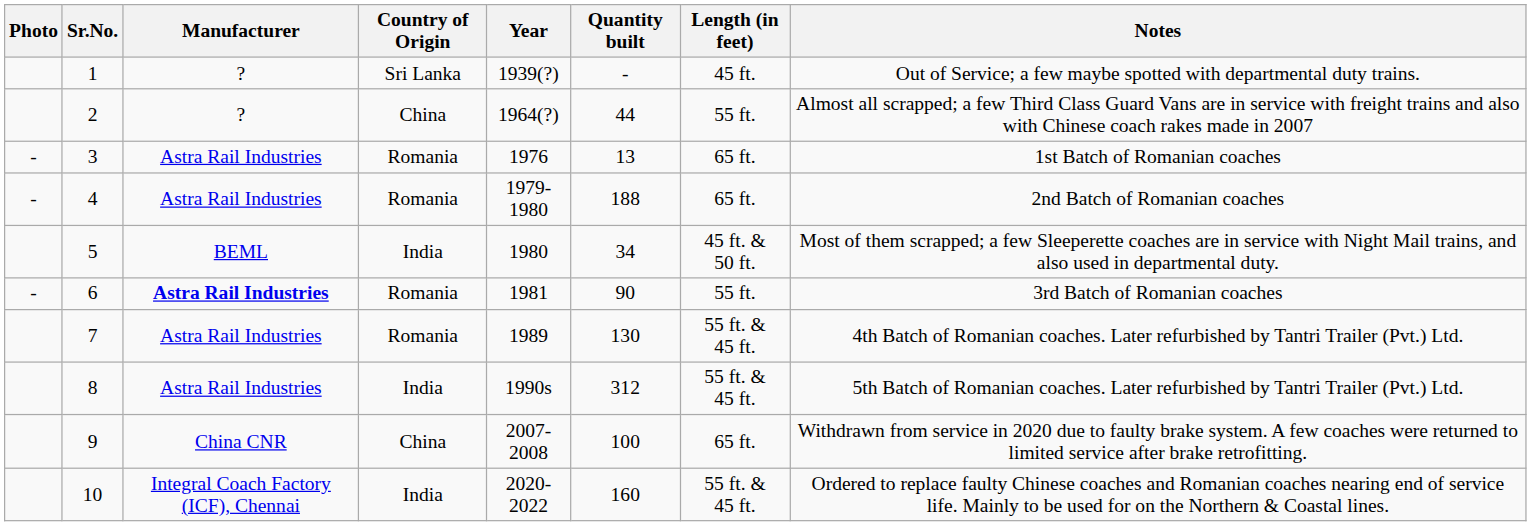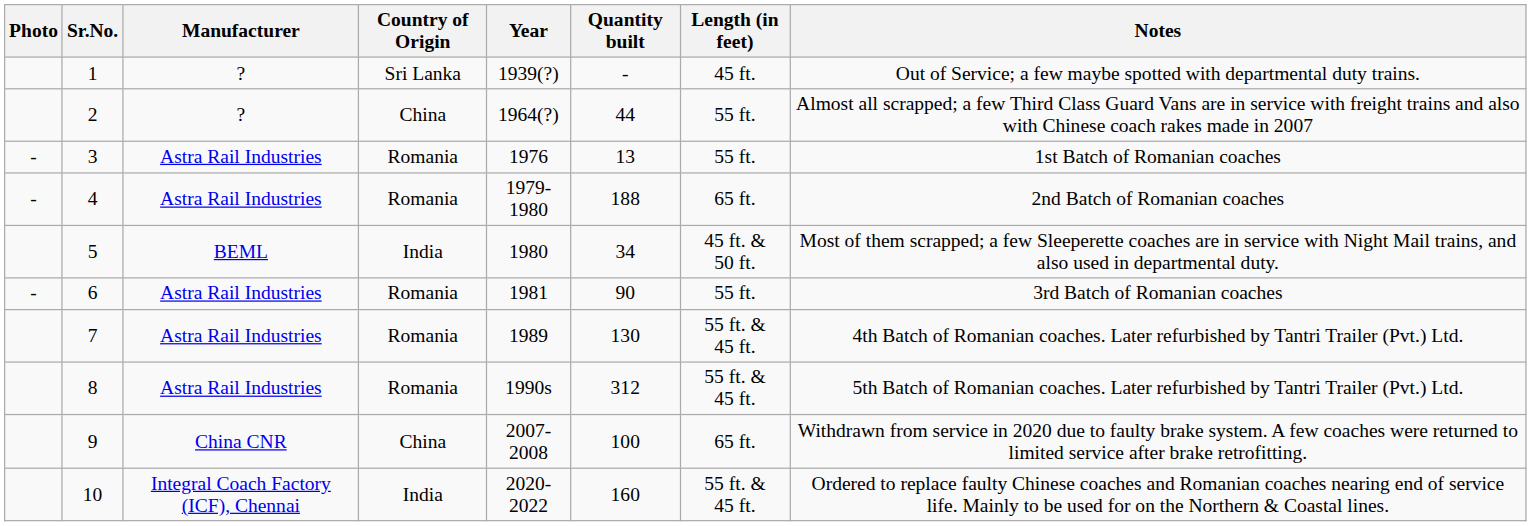3 | Length (in feet): 65 ft. -> 55 ft.
6 | Manufacturer: bold -> normal
8 | Country of Origin: India -> Romania
